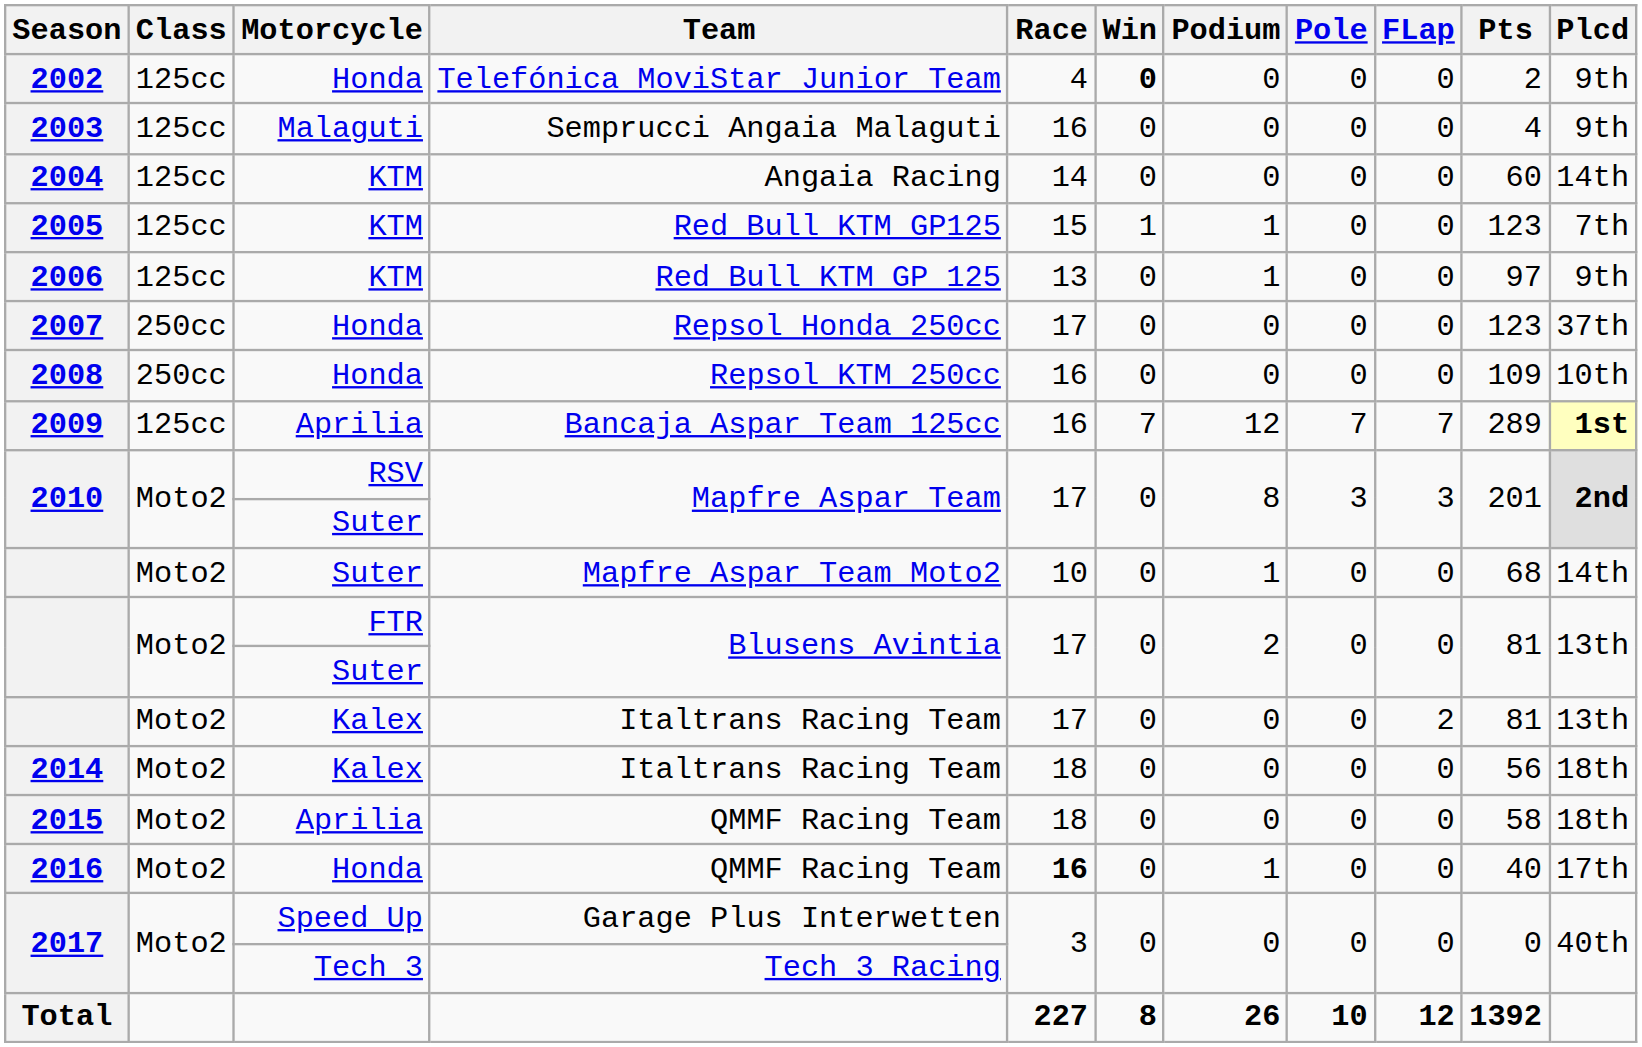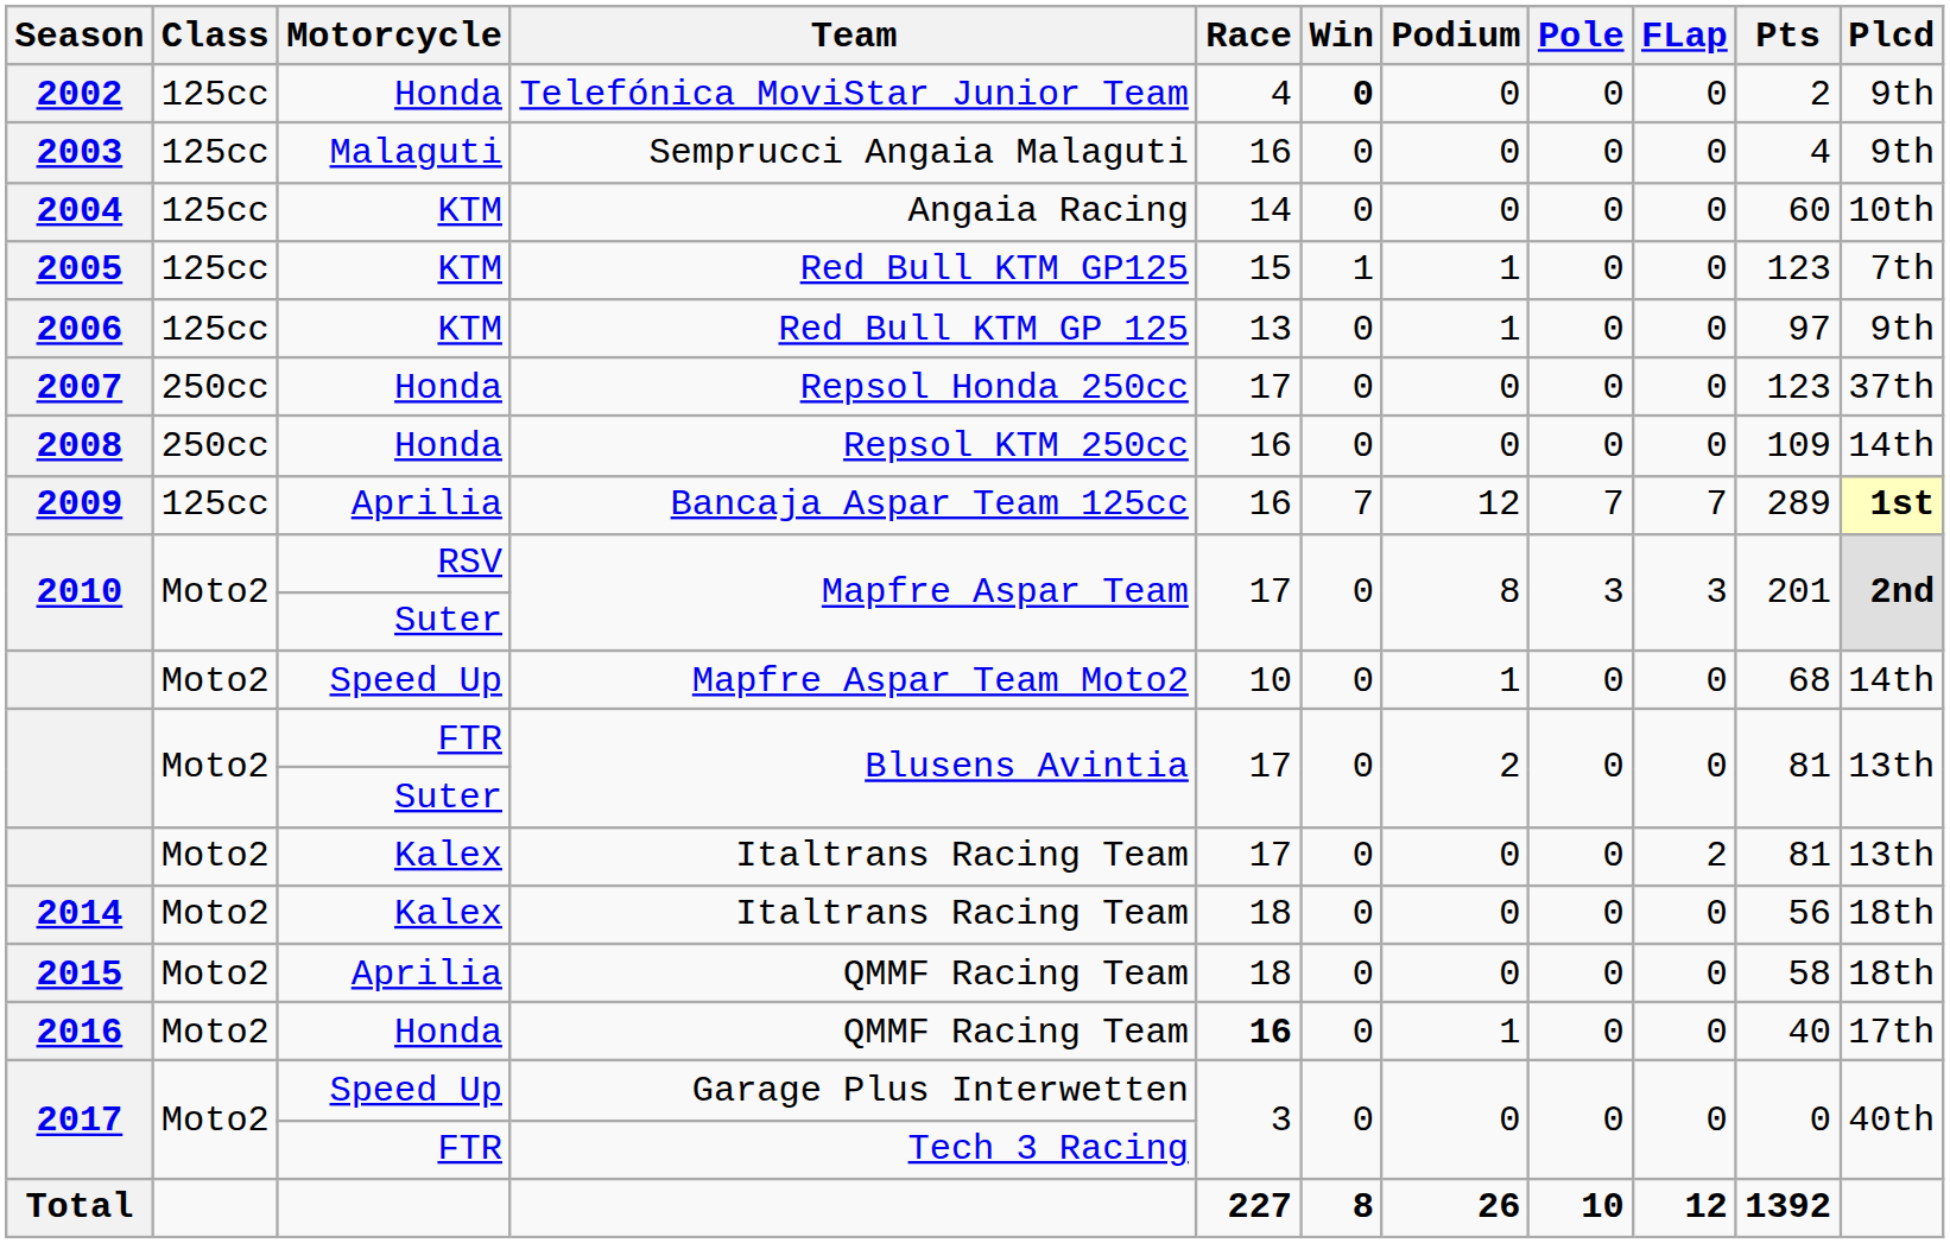Angaia Racing | Plcd: 14th -> 10th
Repsol KTM 250cc | Plcd: 10th -> 14th
Mapfre Aspar Team Moto2 | Motorcycle: Suter -> Speed Up
Tech 3 Racing | Motorcycle: Tech 3 -> FTR
